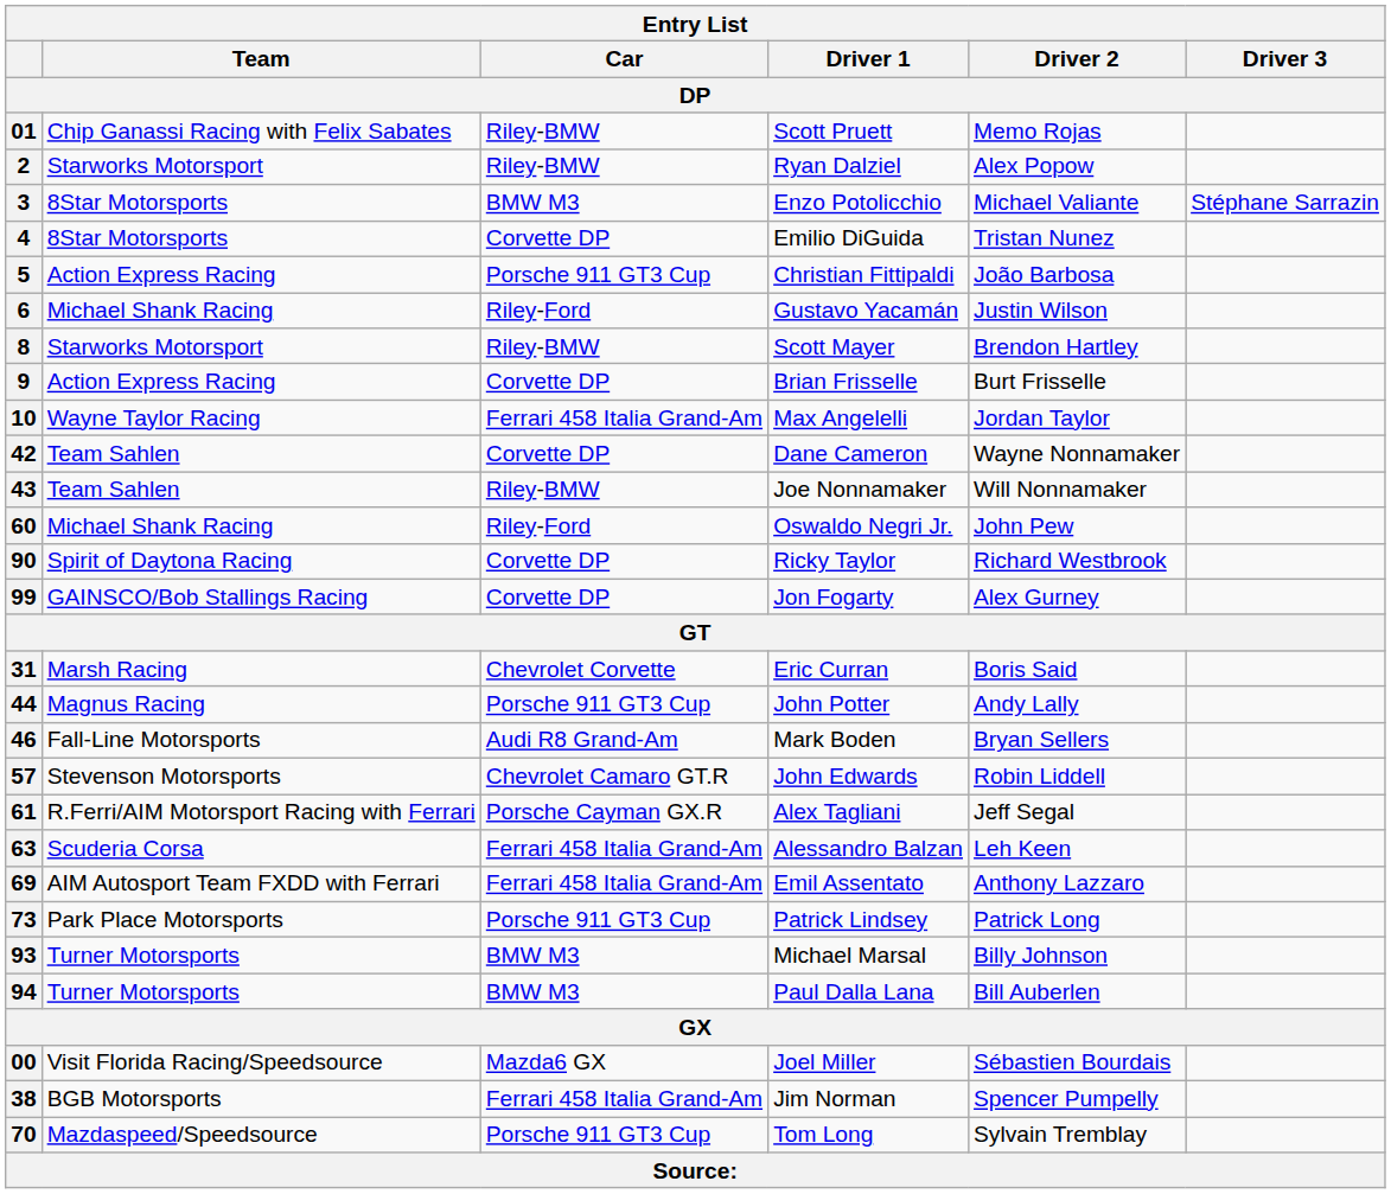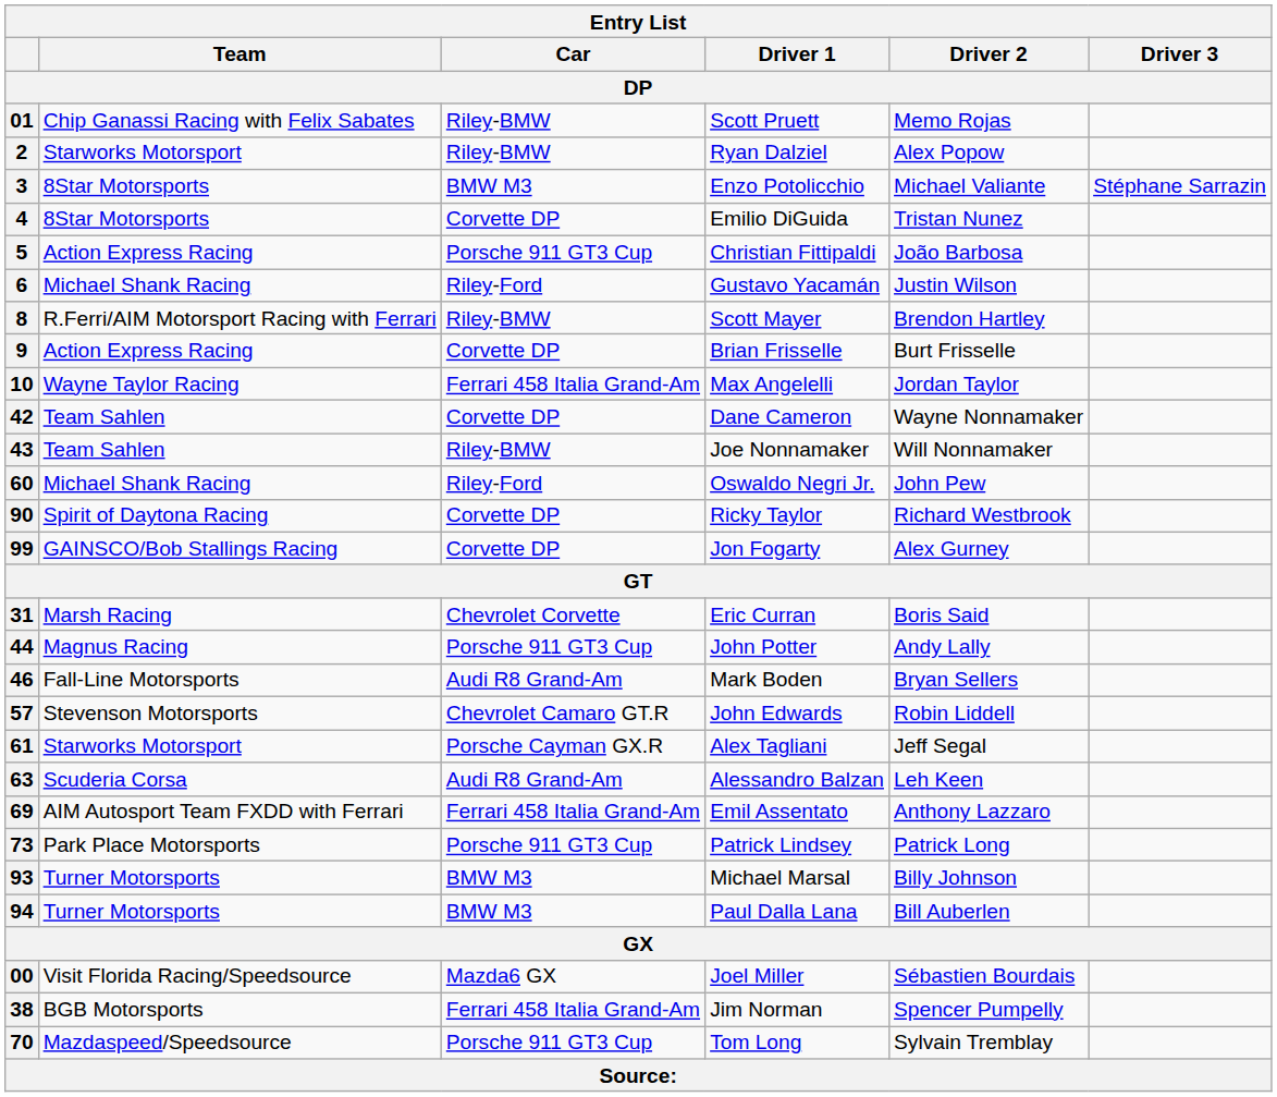8 | Team / DP: Starworks Motorsport -> R.Ferri/AIM Motorsport Racing with Ferrari
61 | Team / DP: R.Ferri/AIM Motorsport Racing with Ferrari -> Starworks Motorsport
63 | Car / DP: Ferrari 458 Italia Grand-Am -> Audi R8 Grand-Am
